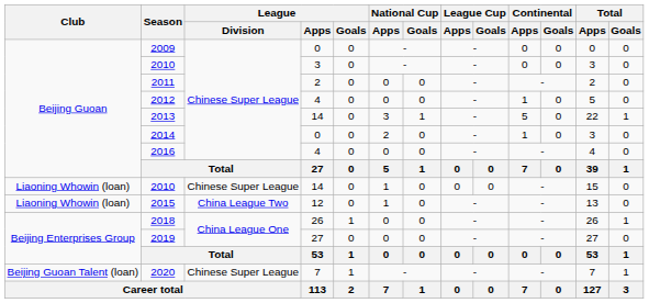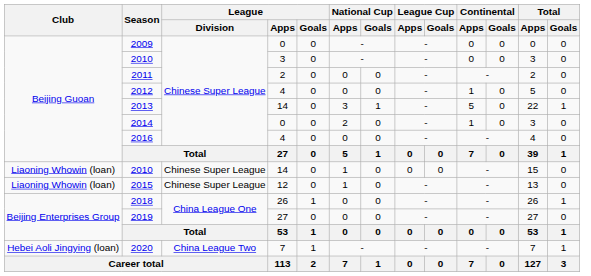2015 | League / Division: China League Two -> Chinese Super League
2020 | Club: Beijing Guoan Talent (loan) -> Hebei Aoli Jingying (loan)
2020 | League / Division: Chinese Super League -> China League Two
